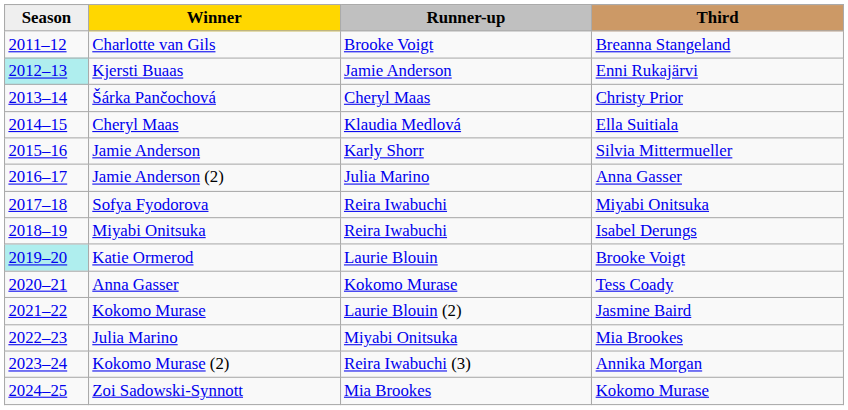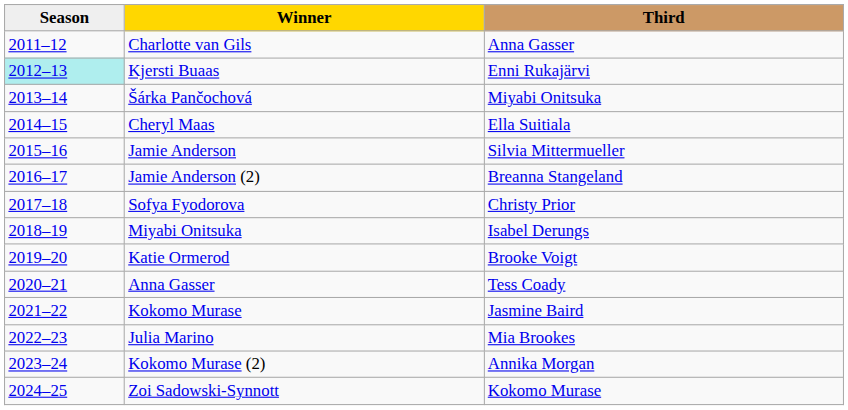- column: Runner-up | Brooke Voigt | Jamie Anderson | Cheryl Maas | Klaudia Medlová | Karly Shorr | Julia Marino | Reira Iwabuchi | Reira Iwabuchi | Laurie Blouin | Kokomo Murase | Laurie Blouin (2) | Miyabi Onitsuka | Reira Iwabuchi (3) | Mia Brookes
Charlotte van Gils | Third: Breanna Stangeland -> Anna Gasser
Šárka Pančochová | Third: Christy Prior -> Miyabi Onitsuka
Jamie Anderson (2) | Third: Anna Gasser -> Breanna Stangeland
Sofya Fyodorova | Third: Miyabi Onitsuka -> Christy Prior
Katie Ormerod | Season: paleturquoise background -> no background
